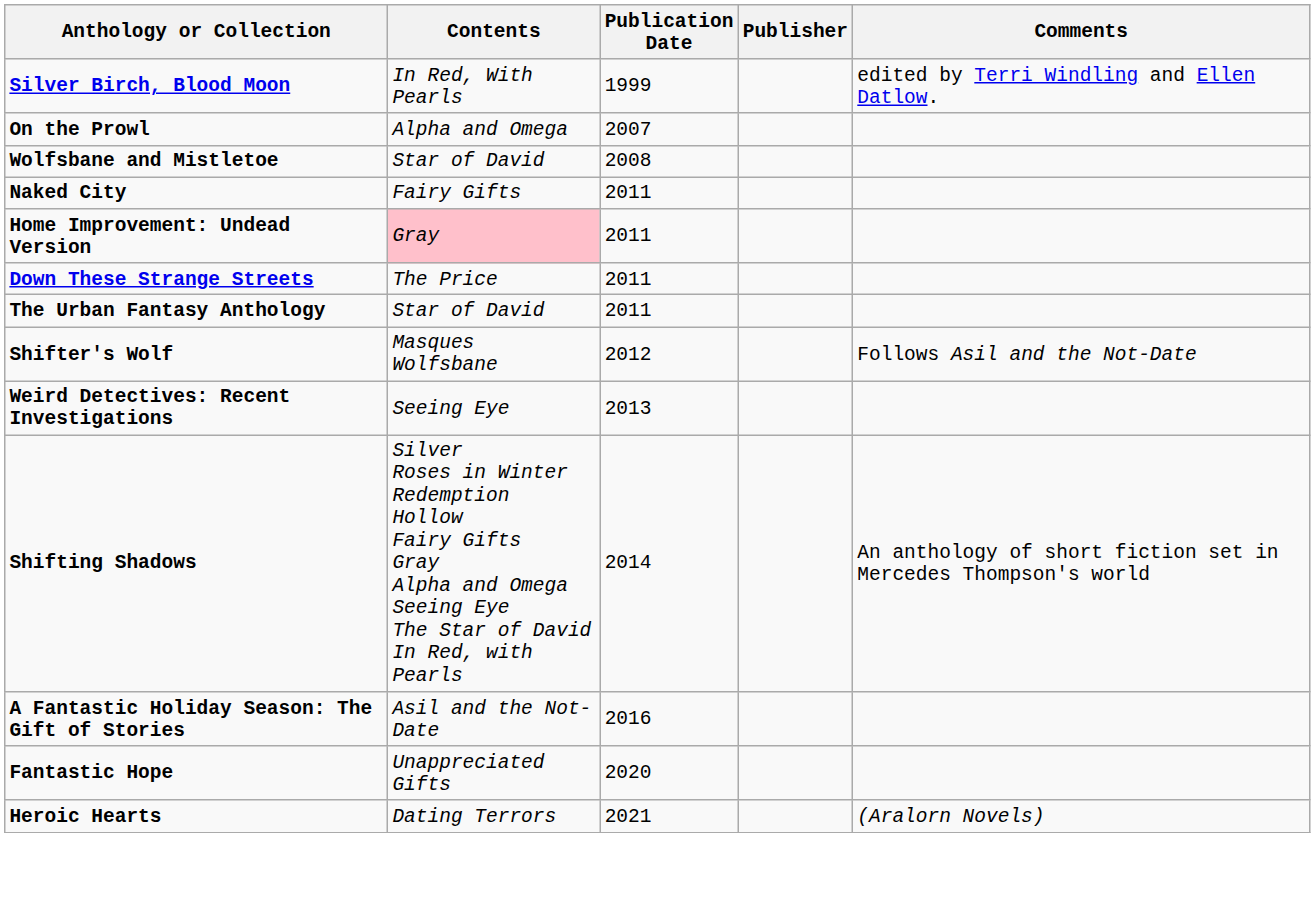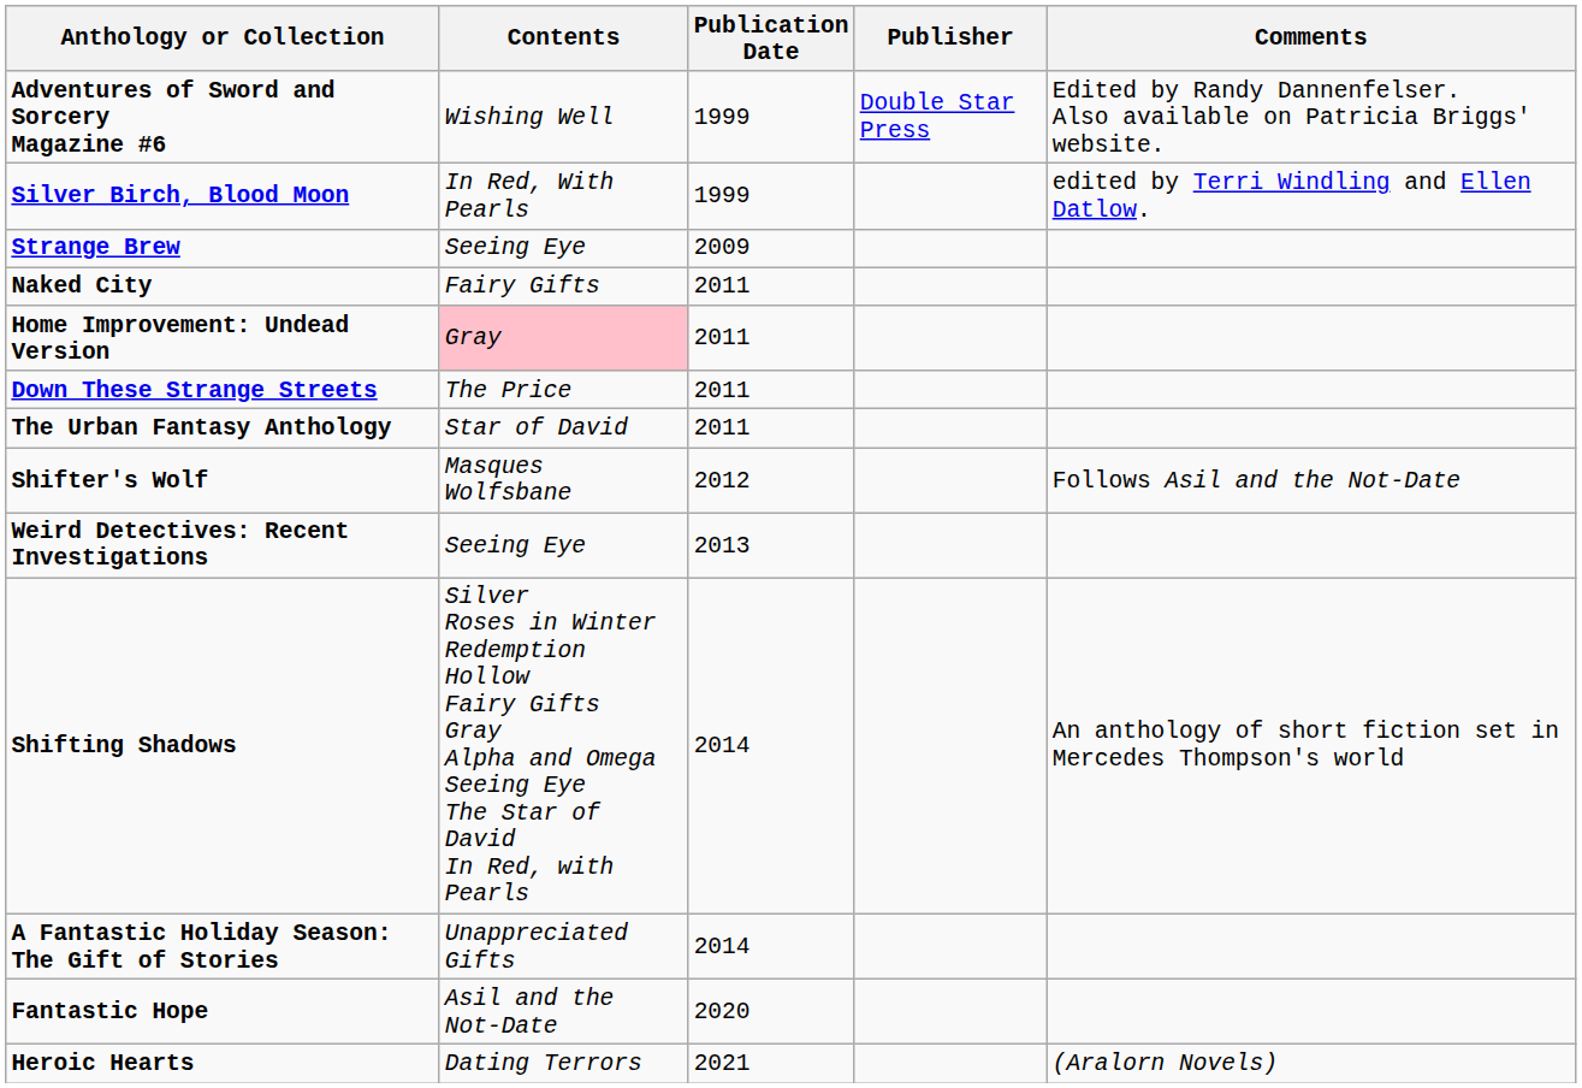+ row: Adventures of Sword and Sorcery Magazine #6 | Wishing Well | 1999 | Double Star Press | Edited by Randy Dannenfelser. Also available on Patricia Briggs' website.
- row: On the Prowl | Alpha and Omega | 2007
- row: Wolfsbane and Mistletoe | Star of David | 2008
+ row: Strange Brew | Seeing Eye | 2009
A Fantastic Holiday Season: The Gift of Stories | Contents: Asil and the Not-Date -> Unappreciated Gifts
A Fantastic Holiday Season: The Gift of Stories | Publication Date: 2016 -> 2014
Fantastic Hope | Contents: Unappreciated Gifts -> Asil and the Not-Date
